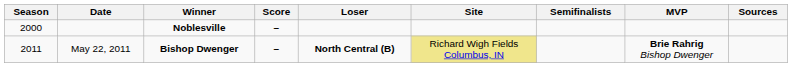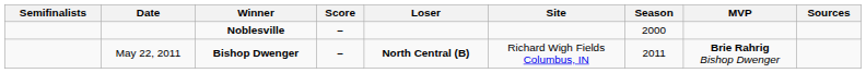columns swapped: Season <-> Semifinalists
May 22, 2011 | Site: khaki background -> no background
